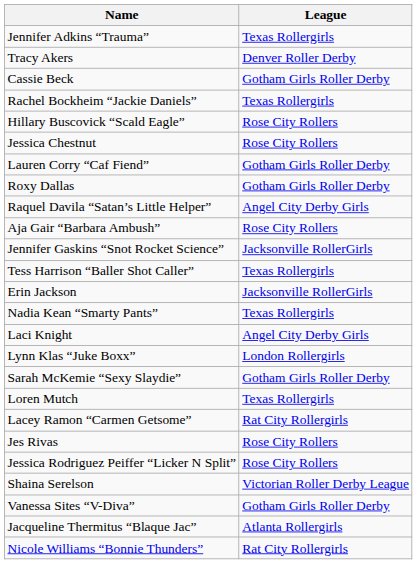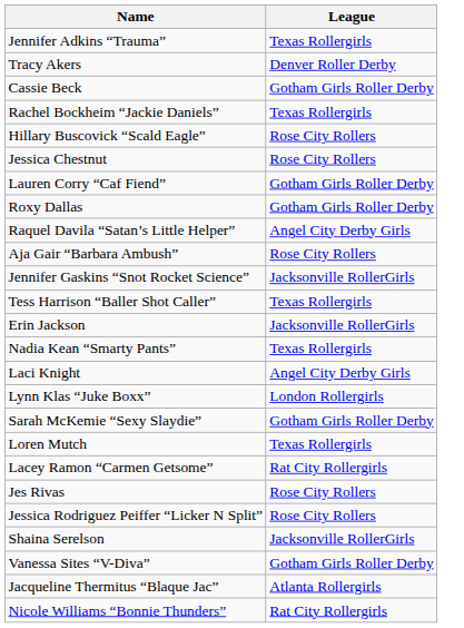Shaina Serelson | League: Victorian Roller Derby League -> Jacksonville RollerGirls
